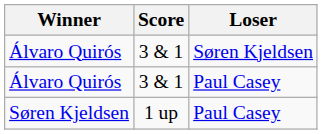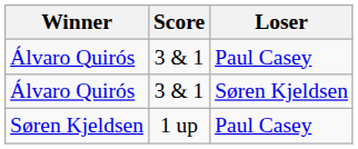rows swapped: Álvaro Quirós / Paul Casey <-> Álvaro Quirós / Søren Kjeldsen
